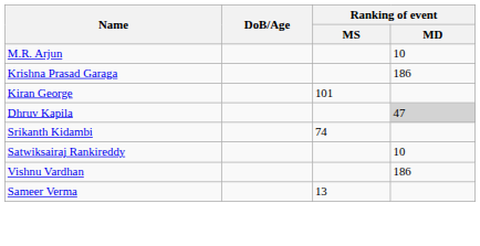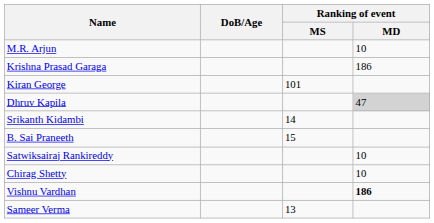Srikanth Kidambi | Ranking of event / MS: 74 -> 14
+ row: B. Sai Praneeth | 15
+ row: Chirag Shetty | 10
Vishnu Vardhan | Ranking of event / MD: normal -> bold
